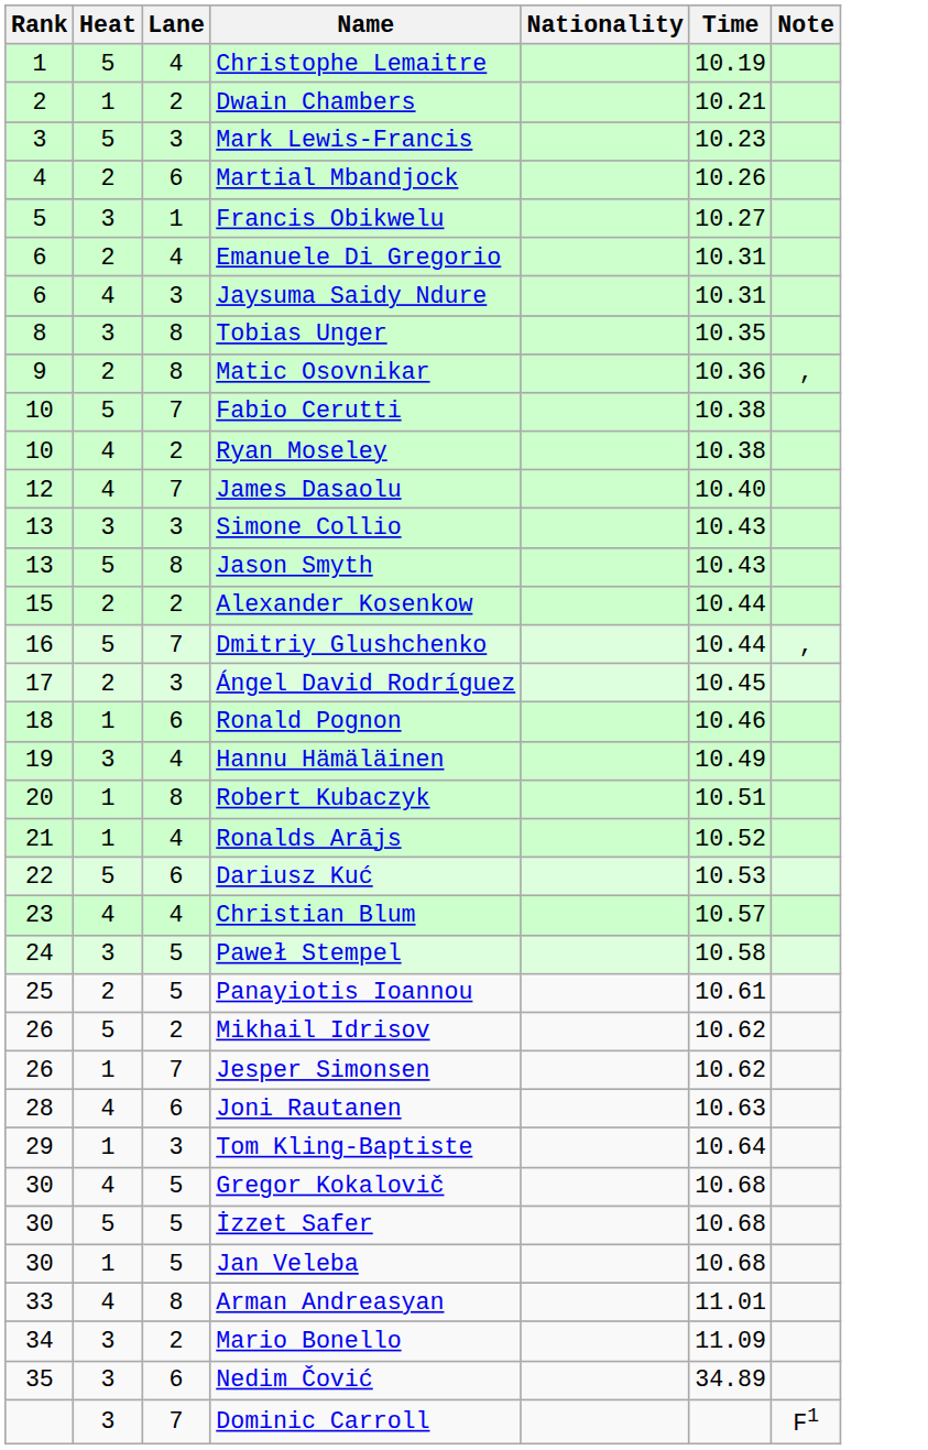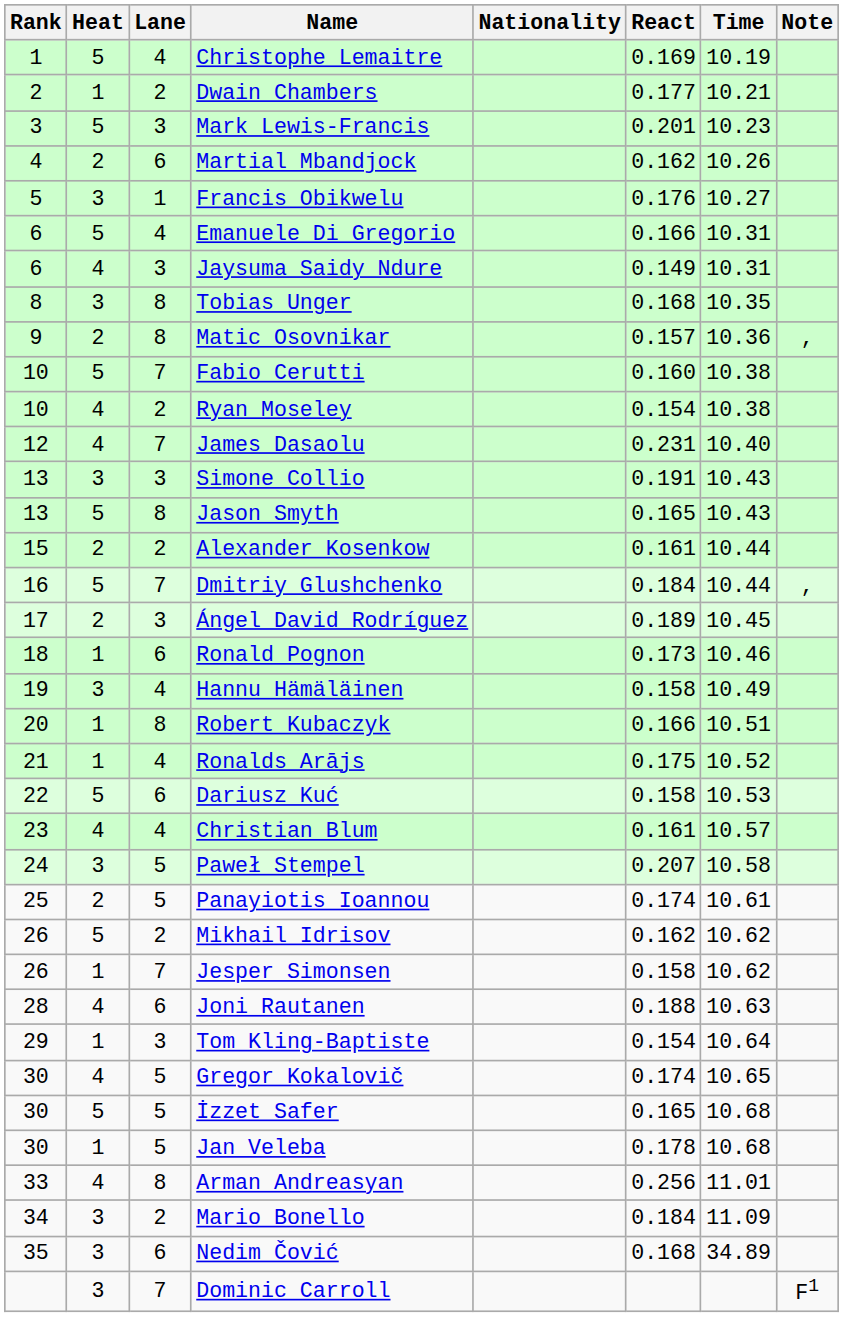+ column: React | 0.169 | 0.177 | 0.201 | 0.162 | 0.176 | 0.166 | 0.149 | 0.168 | 0.157 | 0.160 | 0.154 | 0.231 | 0.191 | 0.165 | 0.161 | 0.184 | 0.189 | 0.173 | 0.158 | 0.166 | 0.175 | 0.158 | 0.161 | 0.207 | 0.174 | 0.162 | 0.158 | 0.188 | 0.154 | 0.174 | 0.165 | 0.178 | 0.256 | 0.184 | 0.168
Emanuele Di Gregorio | Heat: 2 -> 5
Gregor Kokalovič | Time: 10.68 -> 10.65
